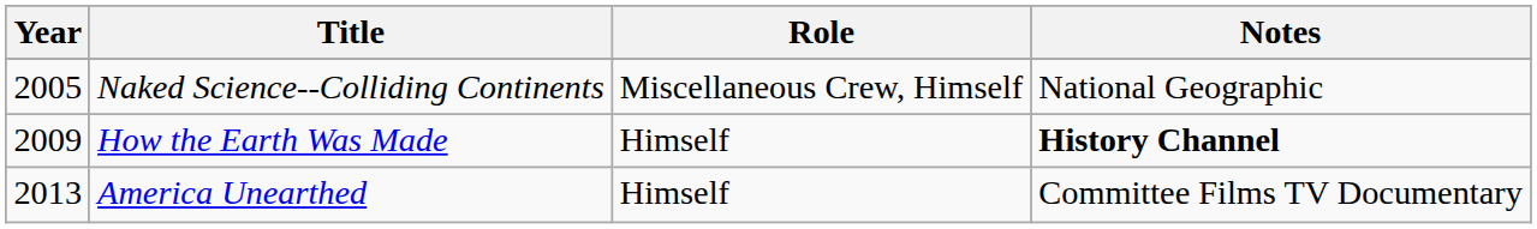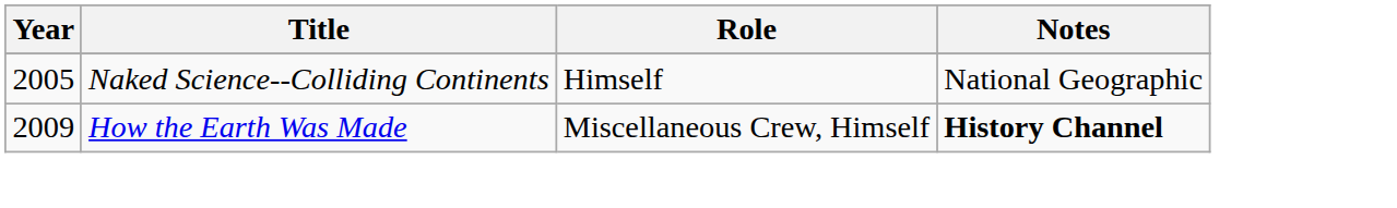Naked Science--Colliding Continents | Role: Miscellaneous Crew, Himself -> Himself
How the Earth Was Made | Role: Himself -> Miscellaneous Crew, Himself
- row: 2013 | America Unearthed | Himself | Committee Films TV Documentary
